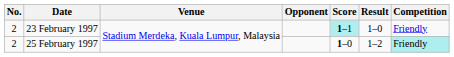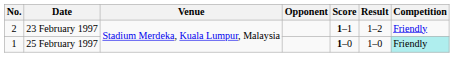23 February 1997 | Score: paleturquoise background -> no background
23 February 1997 | Result: 1–0 -> 1–2
25 February 1997 | No.: 2 -> 1
25 February 1997 | Result: 1–2 -> 1–0
